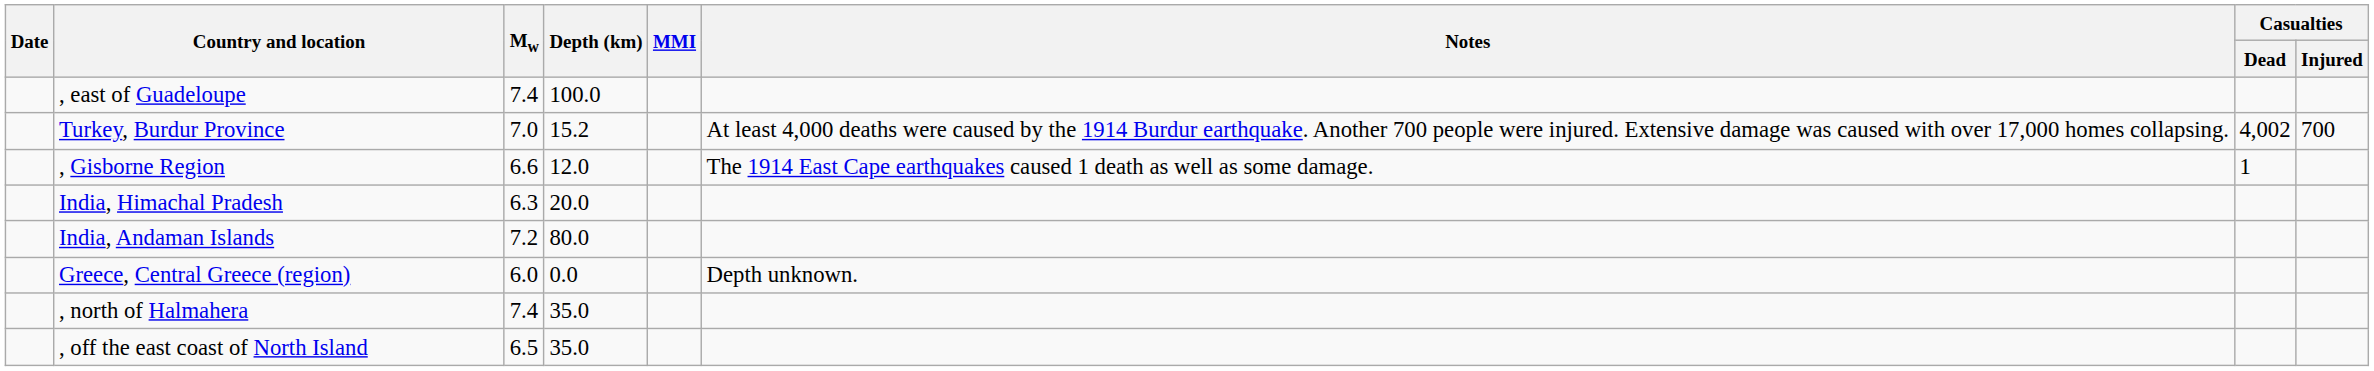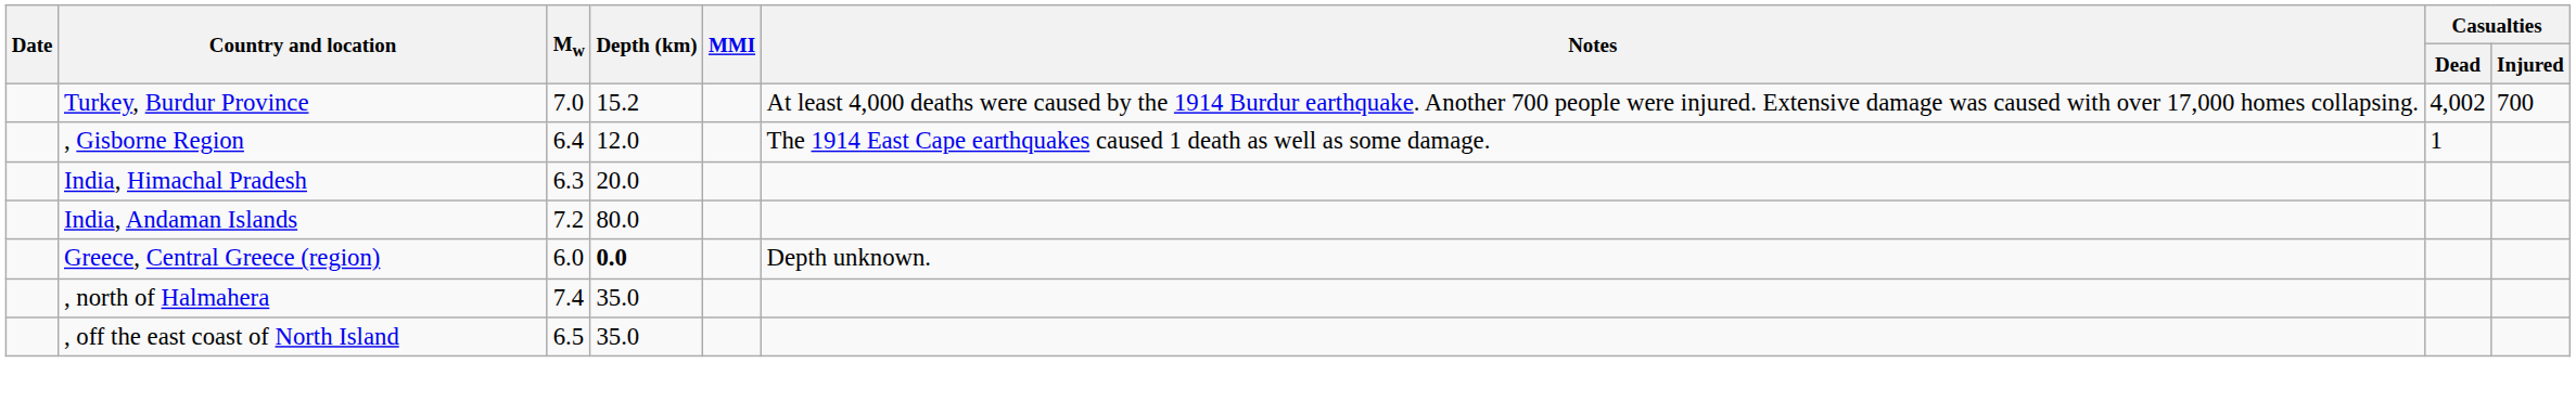- row: , east of Guadeloupe | 7.4 | 100.0
, Gisborne Region | Mw: 6.6 -> 6.4
Greece, Central Greece (region) | Depth (km): normal -> bold
